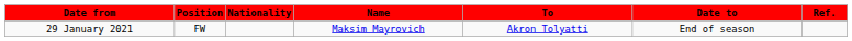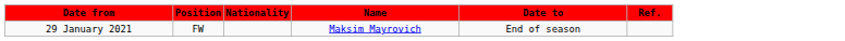- column: To | Akron Tolyatti
